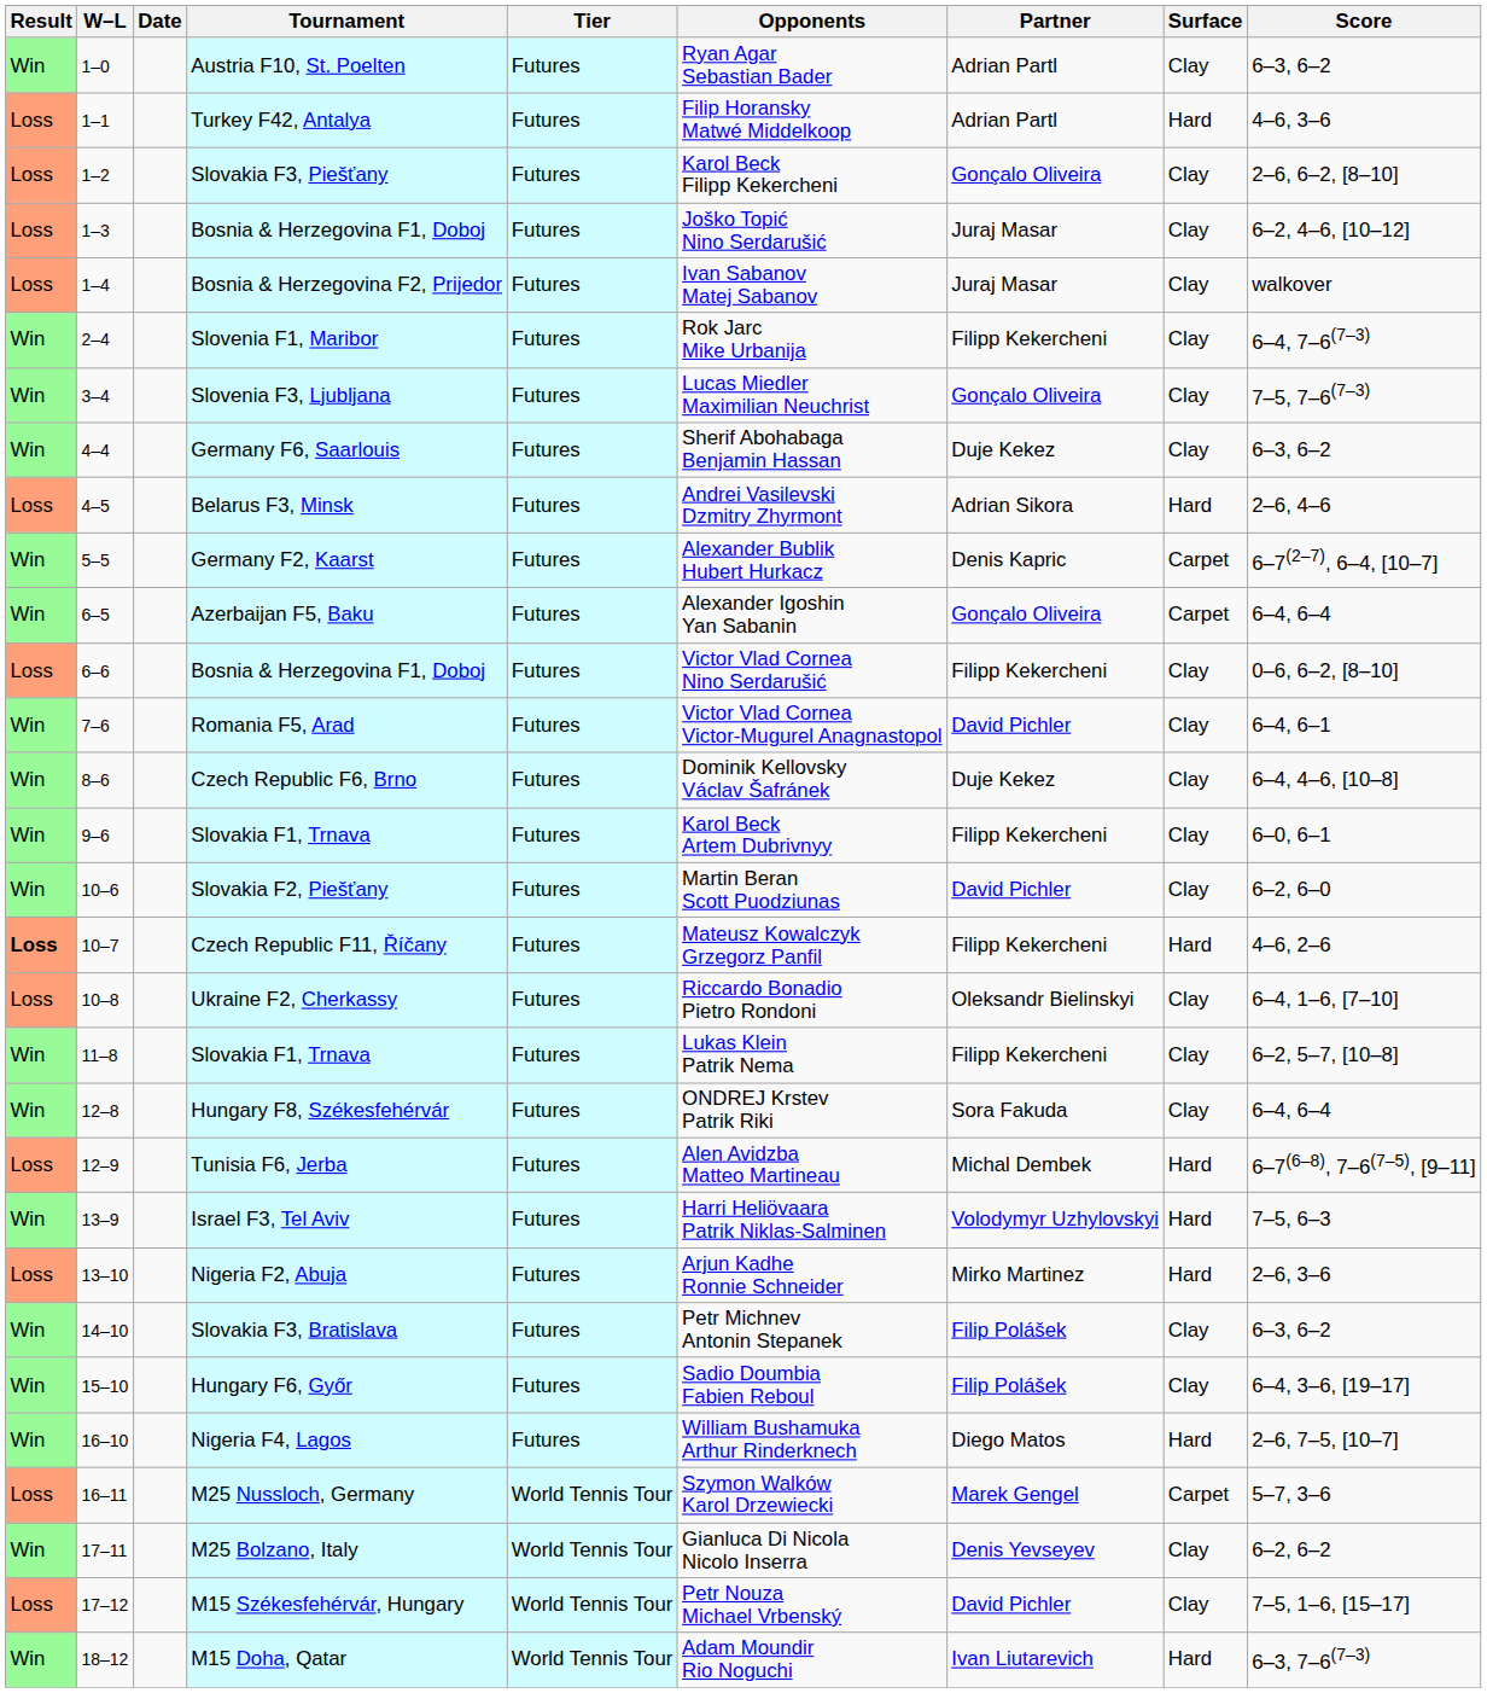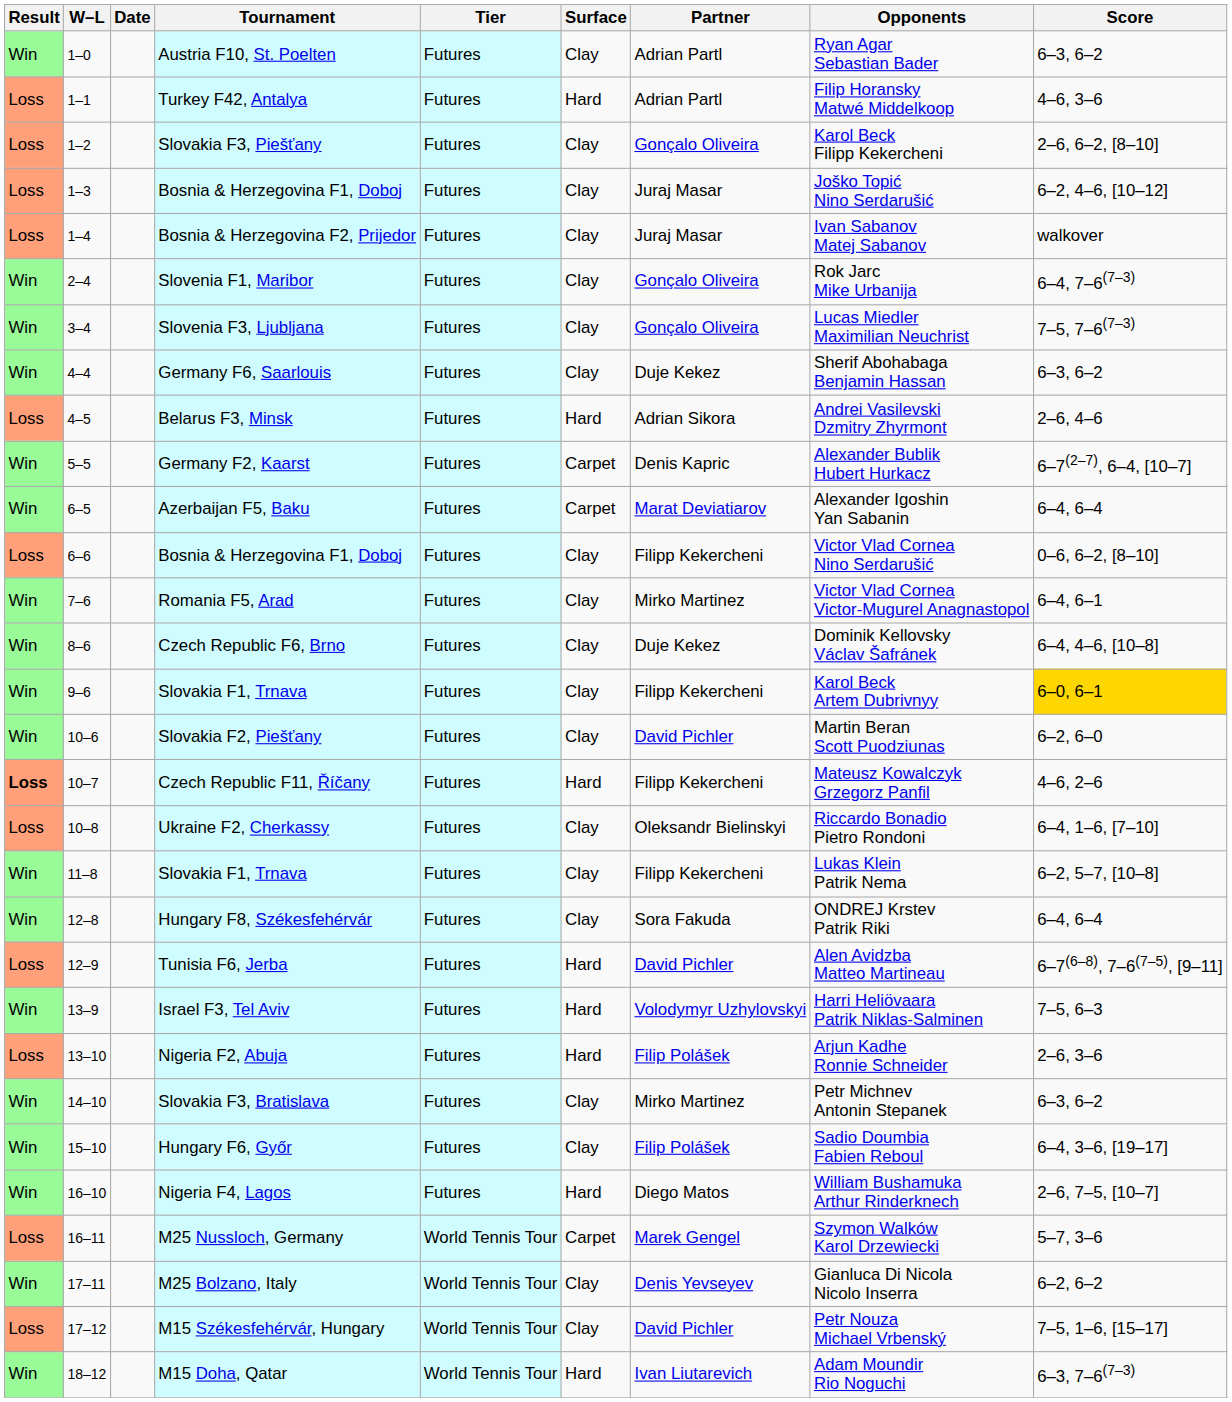columns swapped: Surface <-> Opponents
Slovenia F1, Maribor | Partner: Filipp Kekercheni -> Gonçalo Oliveira
Azerbaijan F5, Baku | Partner: Gonçalo Oliveira -> Marat Deviatiarov
Romania F5, Arad | Partner: David Pichler -> Mirko Martinez
9–6 / Slovakia F1, Trnava | Score: no background -> gold background
Tunisia F6, Jerba | Partner: Michal Dembek -> David Pichler
Nigeria F2, Abuja | Partner: Mirko Martinez -> Filip Polášek
Slovakia F3, Bratislava | Partner: Filip Polášek -> Mirko Martinez
